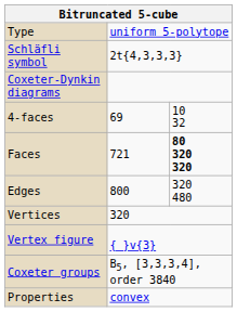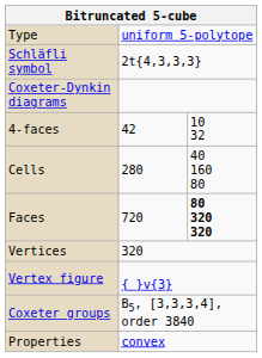4-faces | column 2: 69 -> 42
+ row: Cells | 280 | 40 160 80
Faces | column 2: 721 -> 720
- row: Edges | 800 | 320 480
